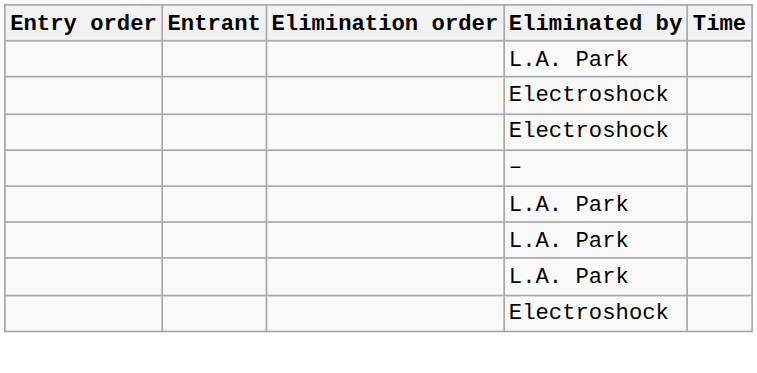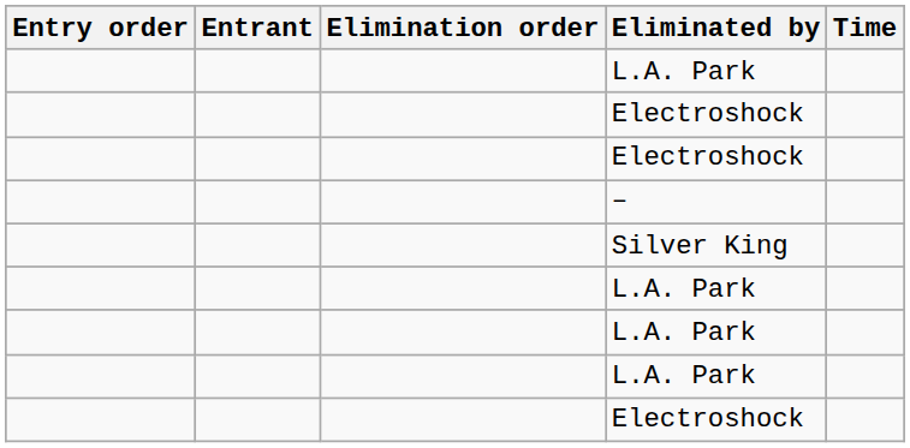+ row: Silver King
